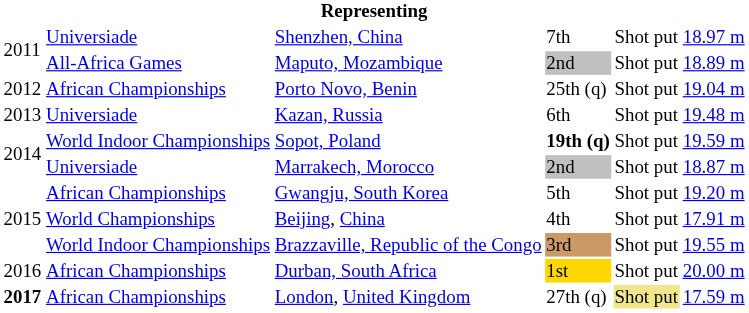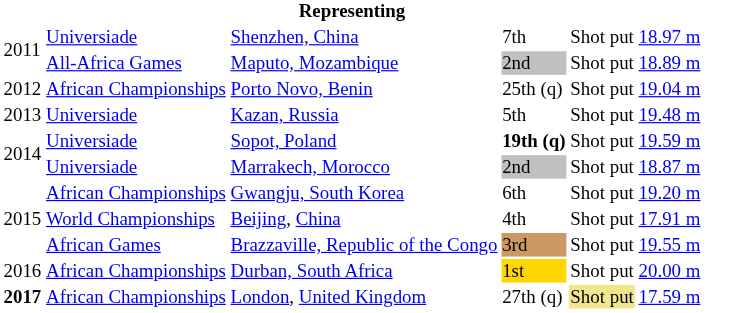Kazan, Russia | column 4: 6th -> 5th
Sopot, Poland | column 2: World Indoor Championships -> Universiade
Gwangju, South Korea | column 4: 5th -> 6th
Brazzaville, Republic of the Congo | column 2: World Indoor Championships -> African Games
